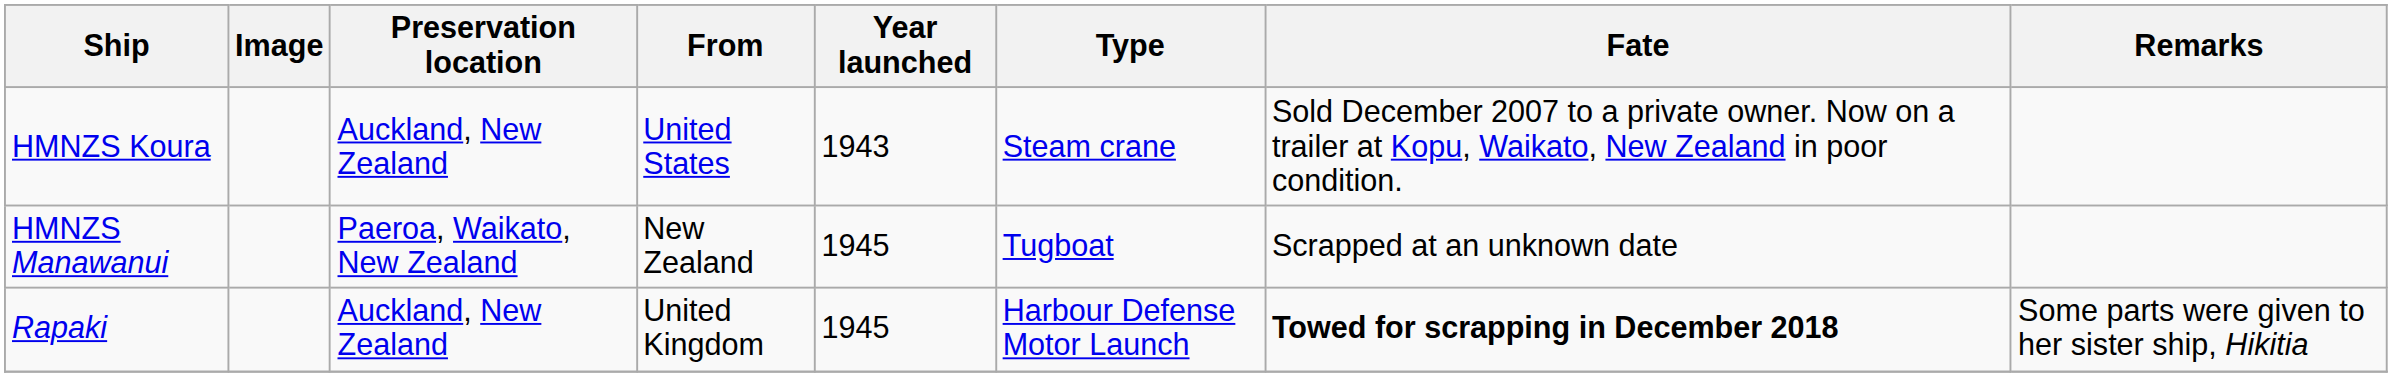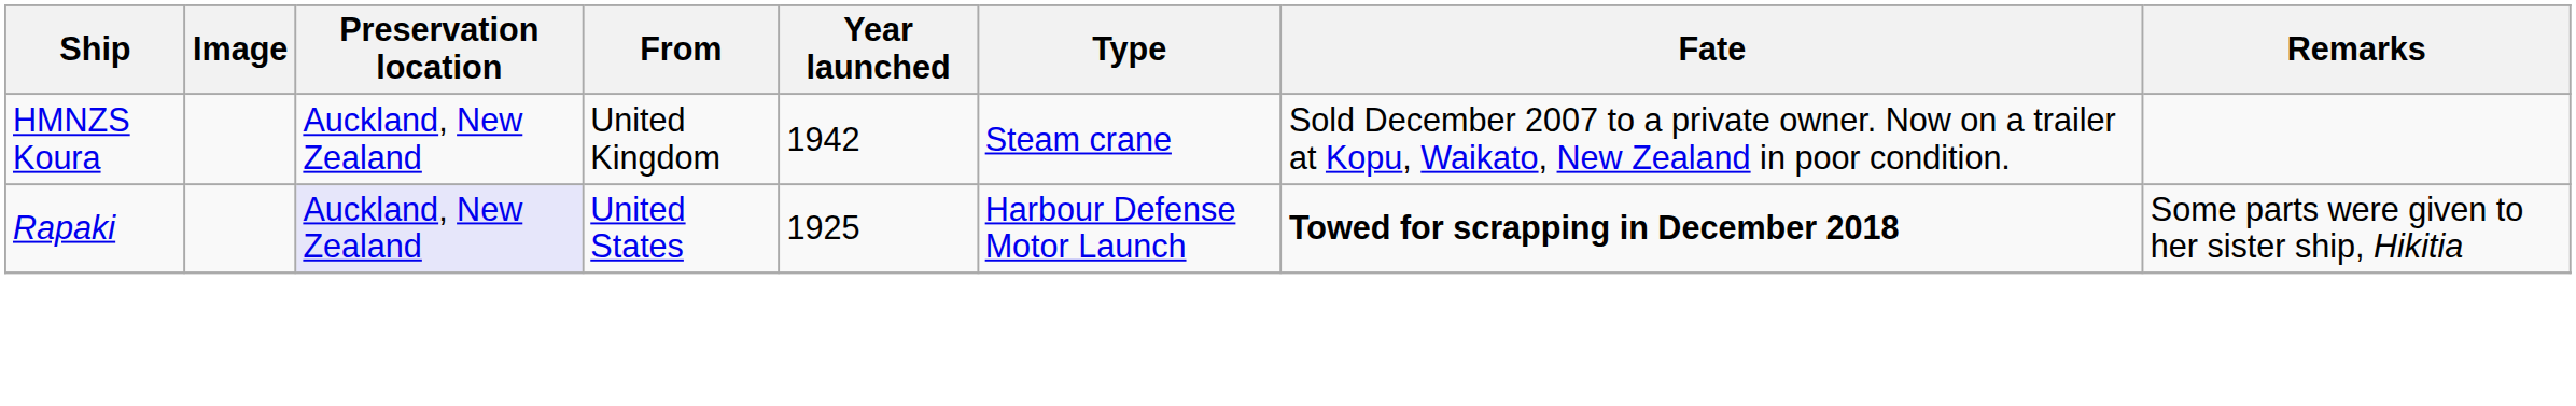HMNZS Koura | From: United States -> United Kingdom
HMNZS Koura | Year launched: 1943 -> 1942
- row: HMNZS Manawanui | Paeroa, Waikato, New Zealand | New Zealand | 1945 | Tugboat | Scrapped at an unknown date
Rapaki | Preservation location: no background -> lavender background
Rapaki | From: United Kingdom -> United States
Rapaki | Year launched: 1945 -> 1925
